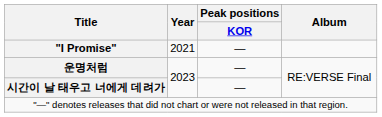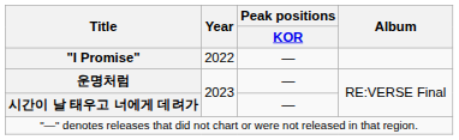"I Promise" | Year: 2021 -> 2022
